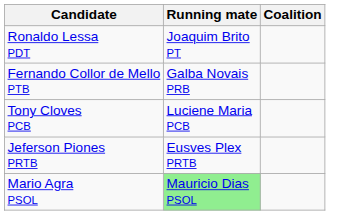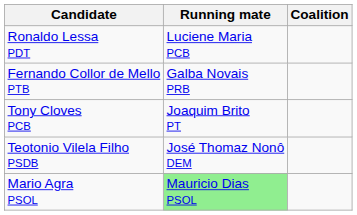Ronaldo Lessa PDT | Running mate: Joaquim Brito PT -> Luciene Maria PCB
Tony Cloves PCB | Running mate: Luciene Maria PCB -> Joaquim Brito PT
- row: Jeferson Piones PRTB | Eusves Plex PRTB
+ row: Teotonio Vilela Filho PSDB | José Thomaz Nonô DEM
